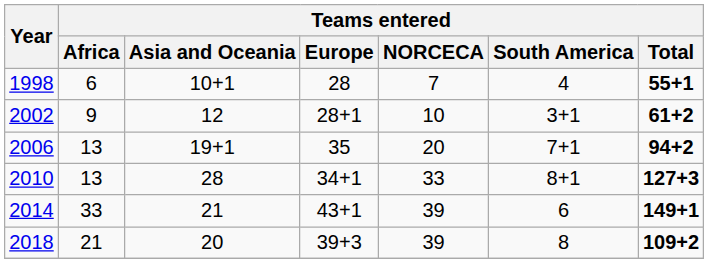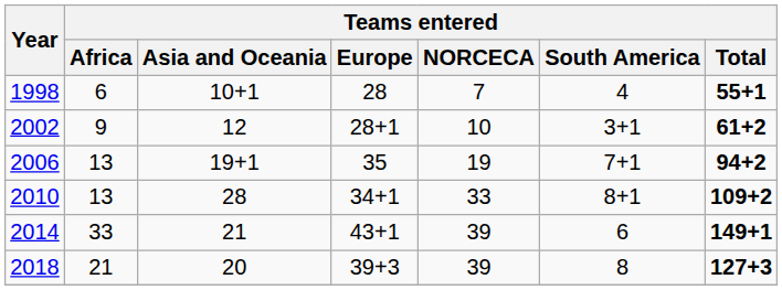2006 | Teams entered / NORCECA: 20 -> 19
2010 | Teams entered / Total: 127+3 -> 109+2
2018 | Teams entered / Total: 109+2 -> 127+3
